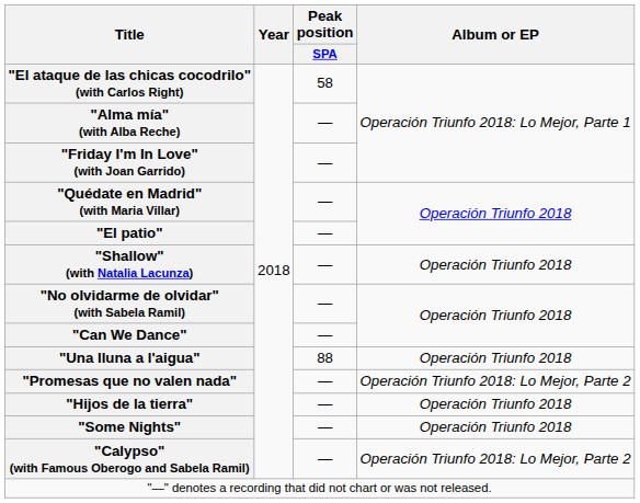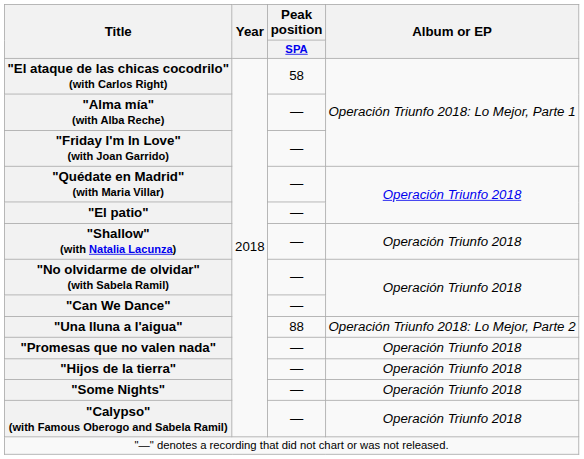"Una lluna a l'aigua" | Album or EP: Operación Triunfo 2018 -> Operación Triunfo 2018: Lo Mejor, Parte 2
"Promesas que no valen nada" | Album or EP: Operación Triunfo 2018: Lo Mejor, Parte 2 -> Operación Triunfo 2018
"Calypso" (with Famous Oberogo and Sabela Ramil) | Album or EP: Operación Triunfo 2018: Lo Mejor, Parte 2 -> Operación Triunfo 2018
